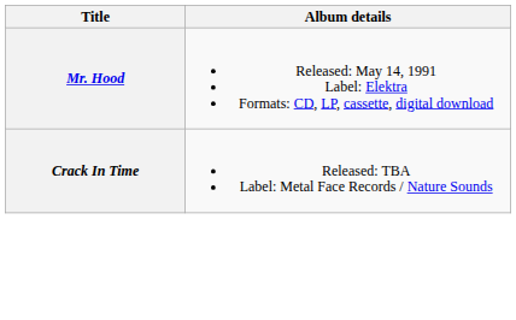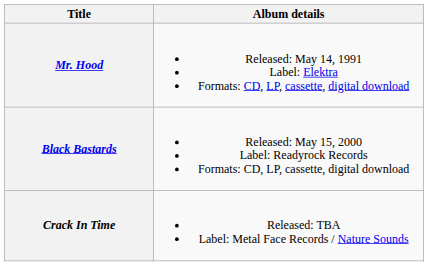+ row: Black Bastards | Released: May 15, 2000 Label: Readyrock Records Formats: CD, LP, cassette, digital download
